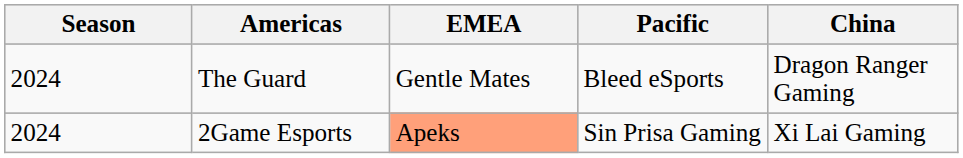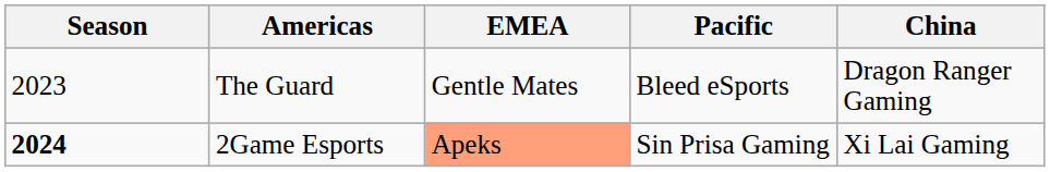The Guard | Season: 2024 -> 2023
2Game Esports | Season: normal -> bold
